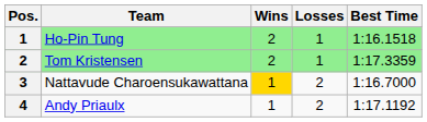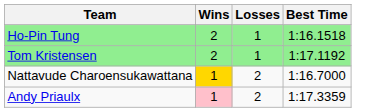- column: Pos. | 1 | 2 | 3 | 4
Tom Kristensen | Best Time: 1:17.3359 -> 1:17.1192
Andy Priaulx | Wins: no background -> pink background
Andy Priaulx | Best Time: 1:17.1192 -> 1:17.3359
